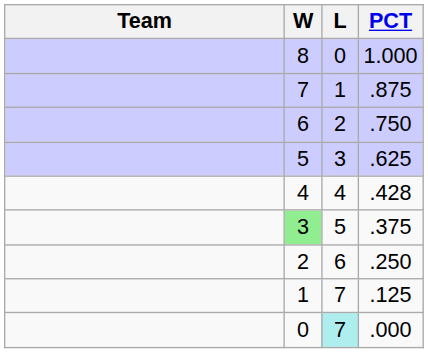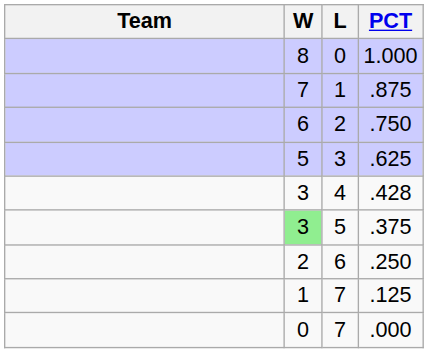.428 | W: 4 -> 3
.000 | L: paleturquoise background -> no background
